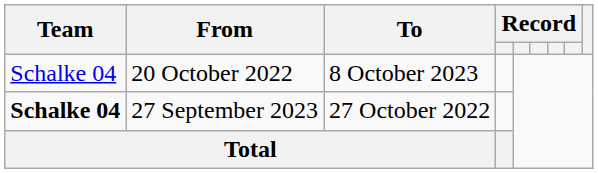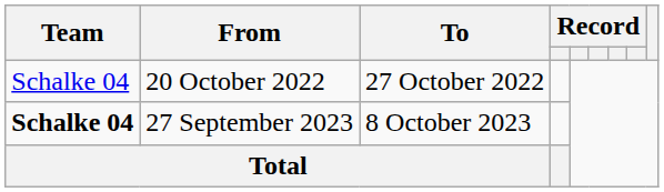20 October 2022 | To: 8 October 2023 -> 27 October 2022
27 September 2023 | To: 27 October 2022 -> 8 October 2023
